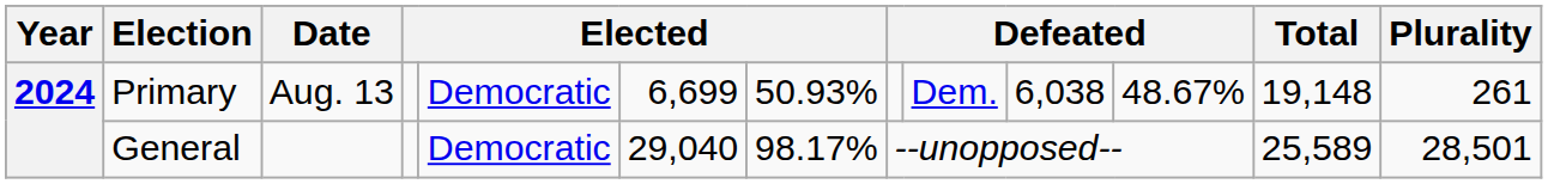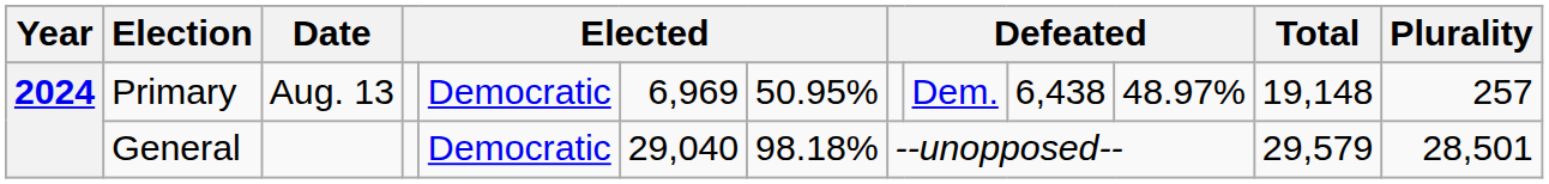Primary | column 6: 6,699 -> 6,969
Primary | column 7: 50.93% -> 50.95%
Primary | column 10: 6,038 -> 6,438
Primary | column 11: 48.67% -> 48.97%
Primary | Plurality: 261 -> 257
General | column 7: 98.17% -> 98.18%
General | Total: 25,589 -> 29,579
